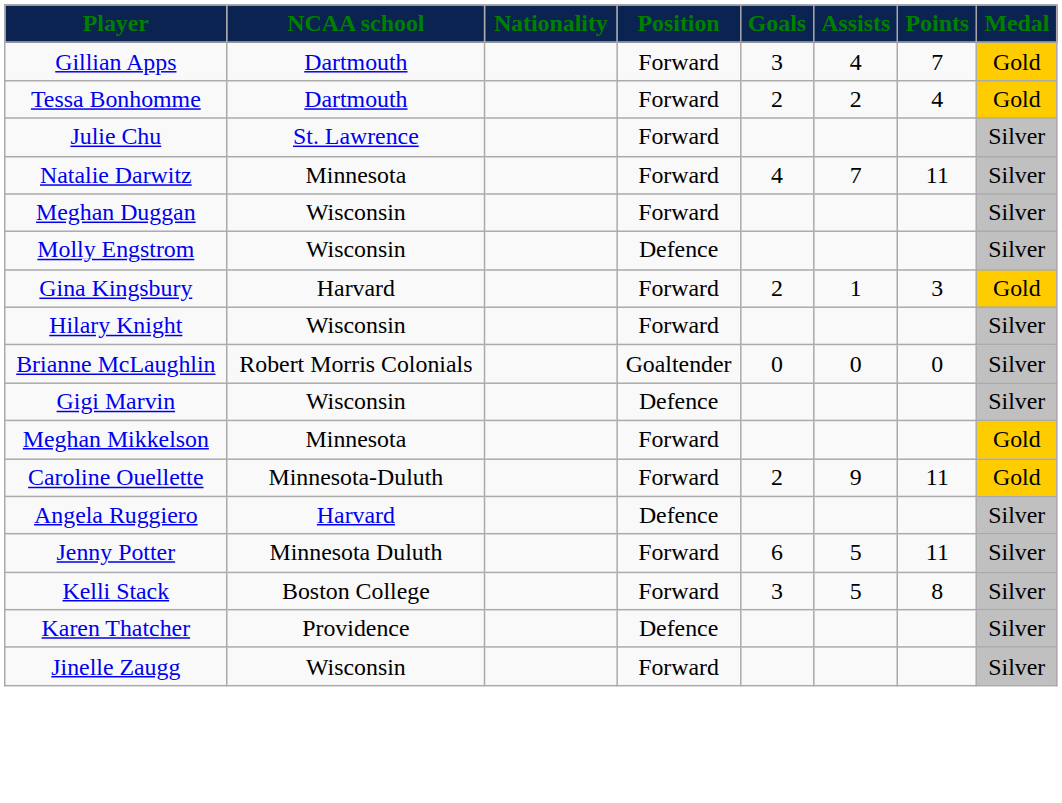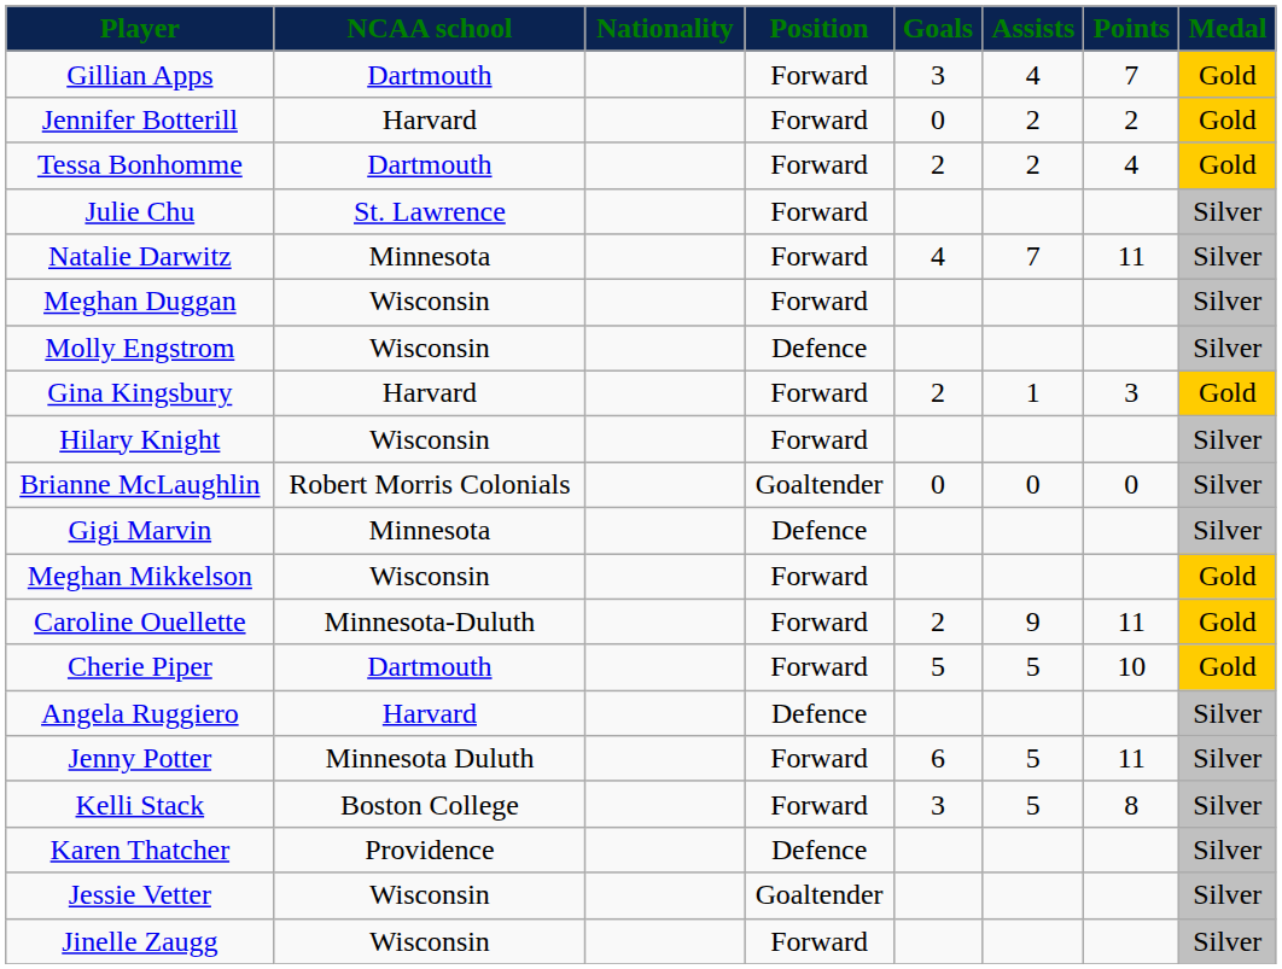+ row: Jennifer Botterill | Harvard | Forward | 0 | 2 | 2 | Gold
Gigi Marvin | NCAA school: Wisconsin -> Minnesota
Meghan Mikkelson | NCAA school: Minnesota -> Wisconsin
+ row: Cherie Piper | Dartmouth | Forward | 5 | 5 | 10 | Gold
+ row: Jessie Vetter | Wisconsin | Goaltender | Silver
